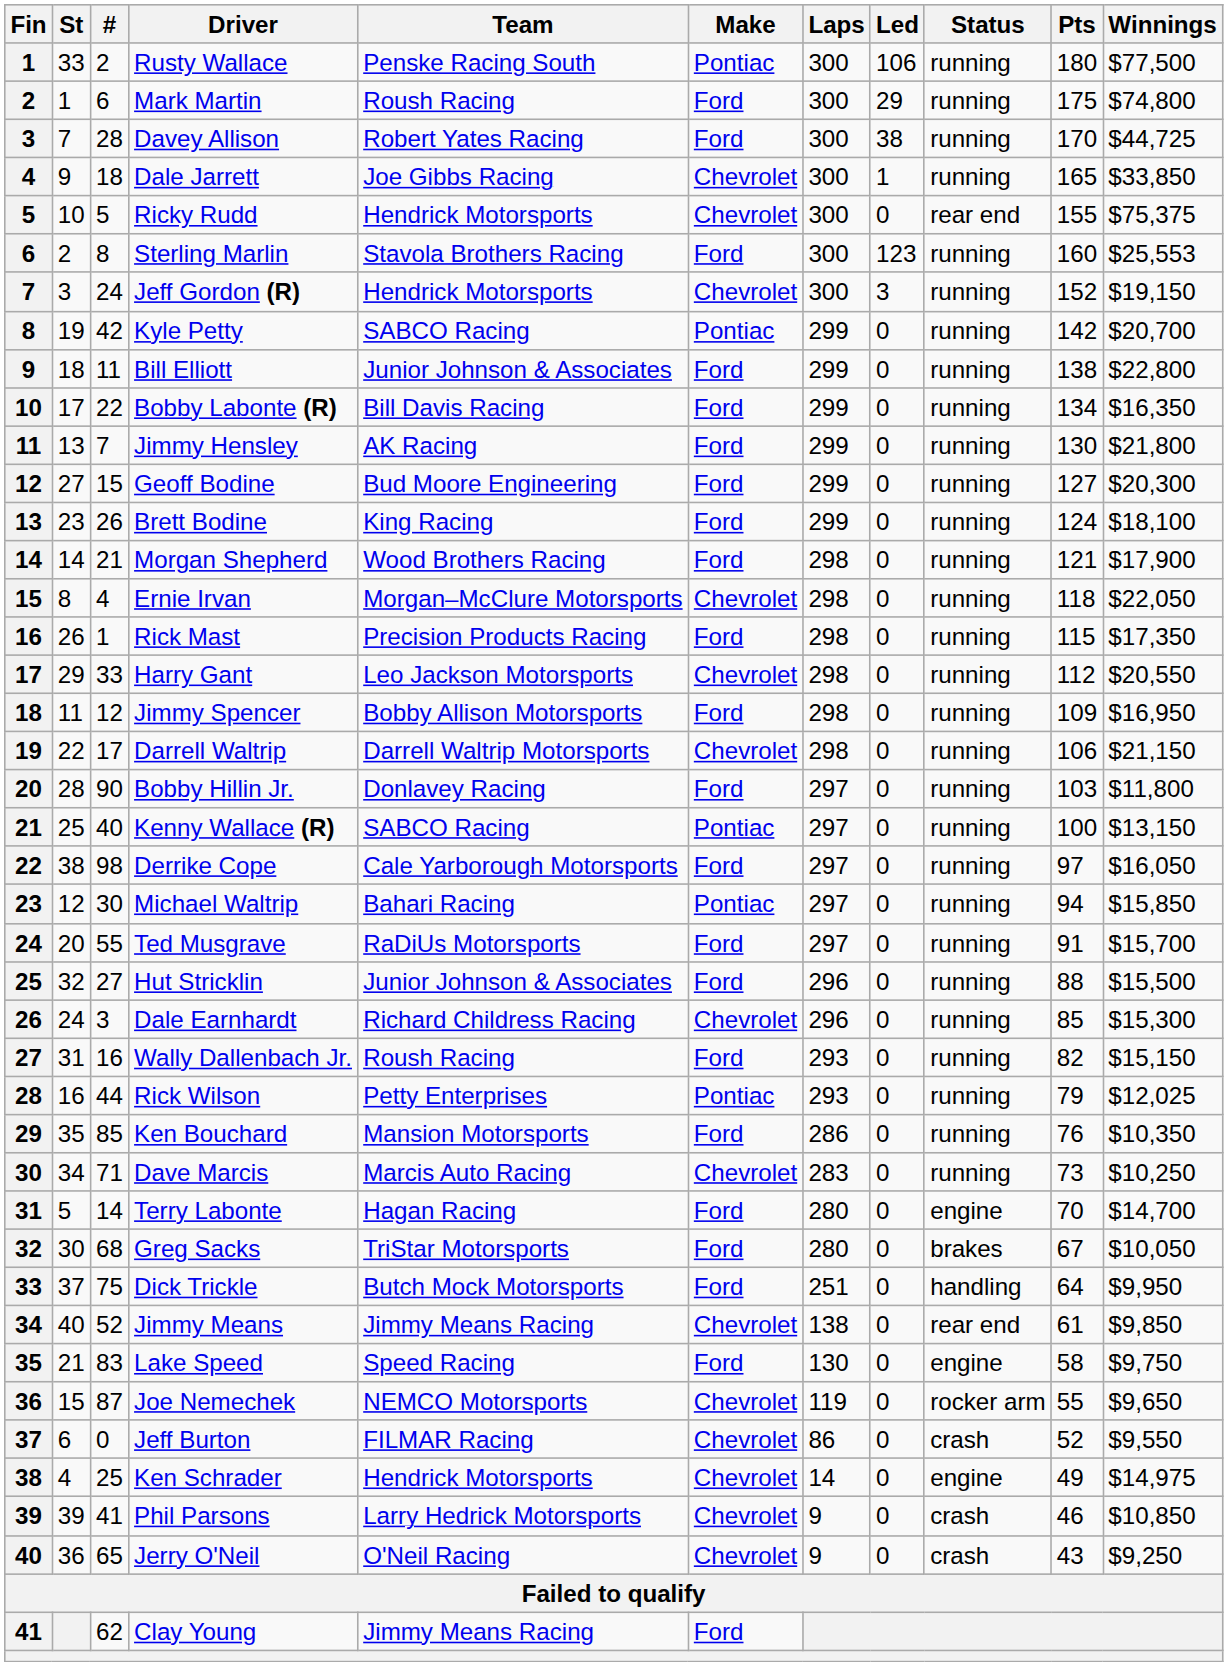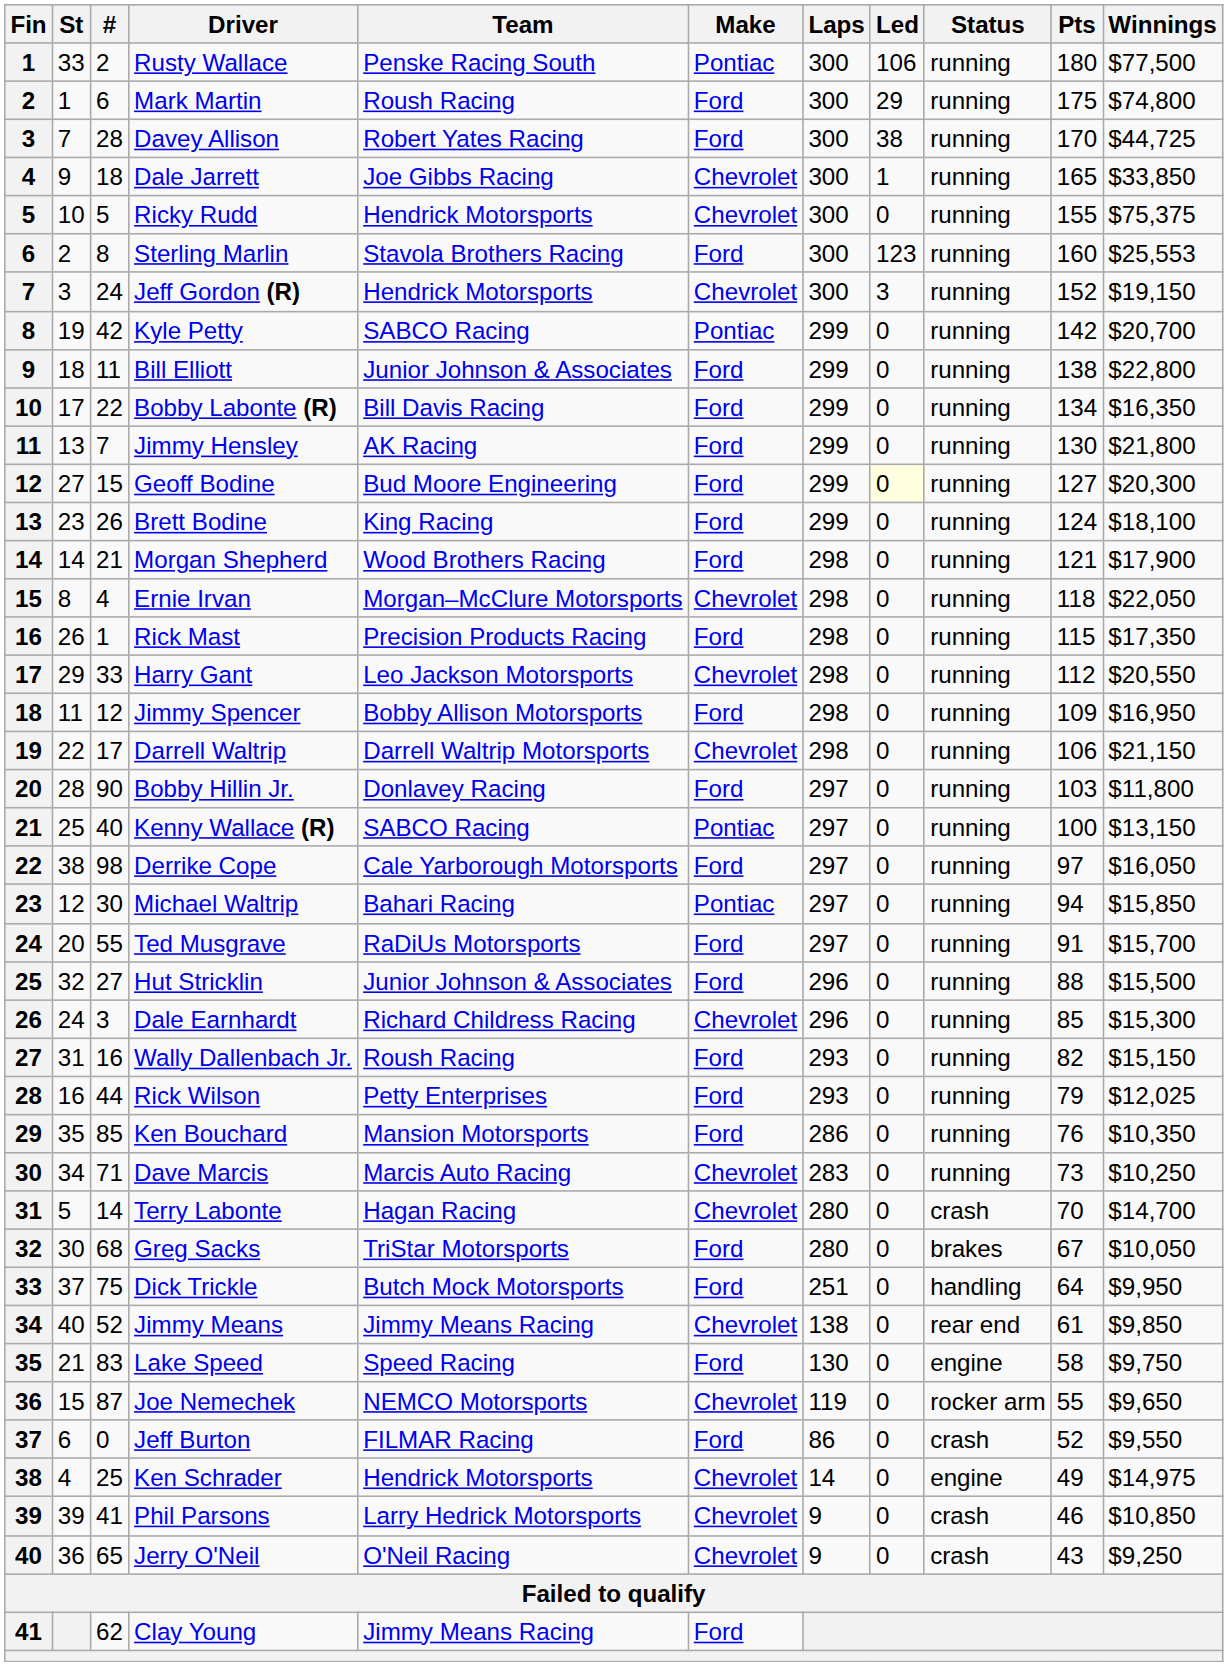Ricky Rudd | Status: rear end -> running
Geoff Bodine | Led: no background -> lightyellow background
Rick Wilson | Make: Pontiac -> Ford
Terry Labonte | Make: Ford -> Chevrolet
Terry Labonte | Status: engine -> crash
Jeff Burton | Make: Chevrolet -> Ford
